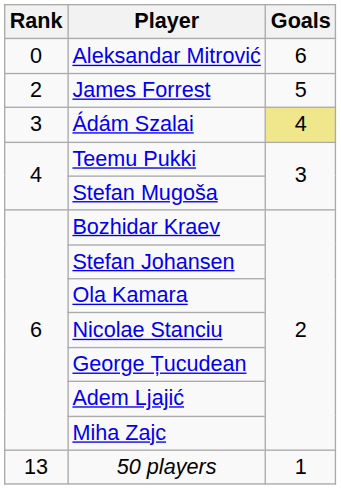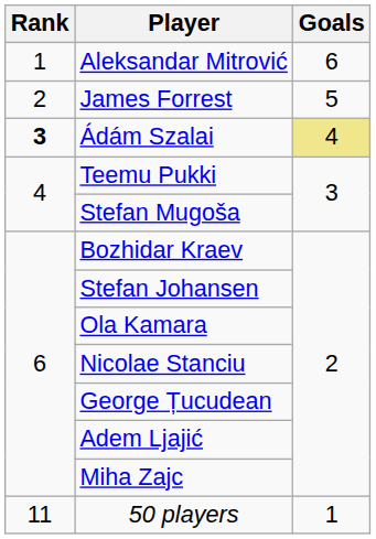Aleksandar Mitrović | Rank: 0 -> 1
Ádám Szalai | Rank: normal -> bold
50 players | Rank: 13 -> 11
